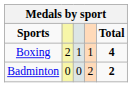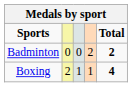rows swapped: Boxing <-> Badminton
